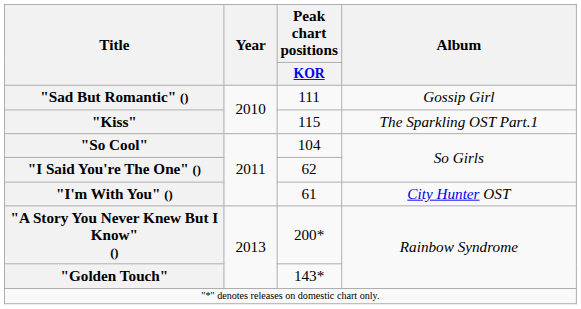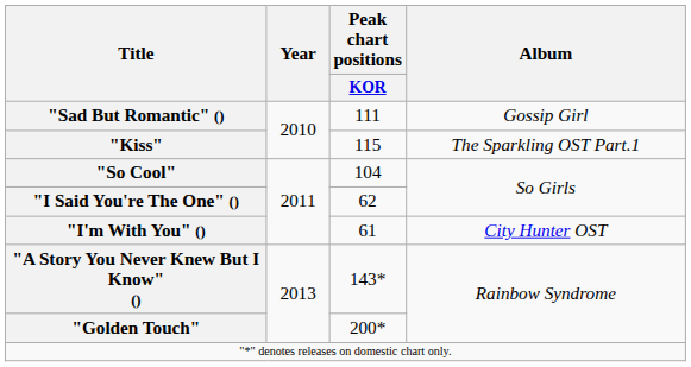"A Story You Never Knew But I Know" () | Peak chart positions / KOR: 200* -> 143*
"Golden Touch" | Peak chart positions / KOR: 143* -> 200*
